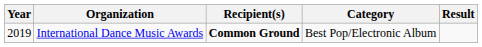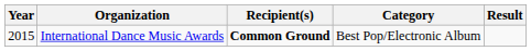International Dance Music Awards | Year: 2019 -> 2015
